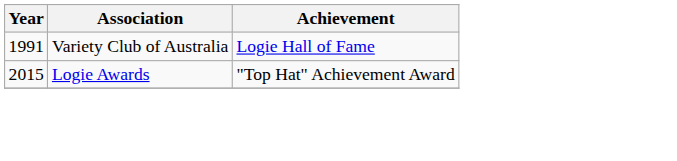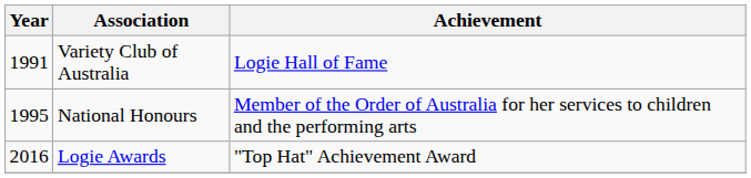+ row: 1995 | National Honours | Member of the Order of Australia for her services to children and the performing arts
Logie Awards | Year: 2015 -> 2016
